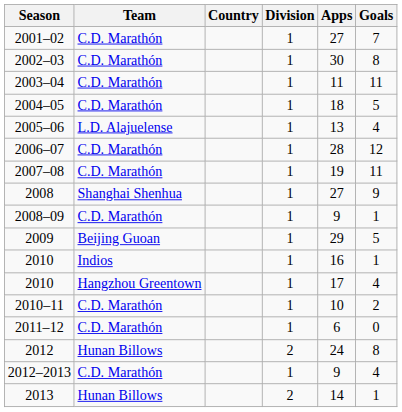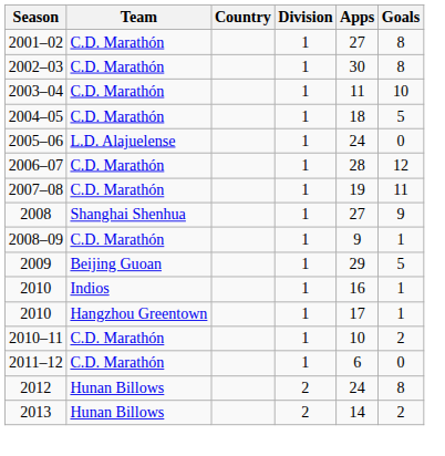2001–02 | Goals: 7 -> 8
2003–04 | Goals: 11 -> 10
2005–06 | Apps: 13 -> 24
2005–06 | Goals: 4 -> 0
2010 / Hangzhou Greentown | Goals: 4 -> 1
- row: 2012–2013 | C.D. Marathón | 1 | 9 | 4
2013 | Goals: 1 -> 2
